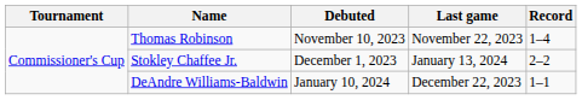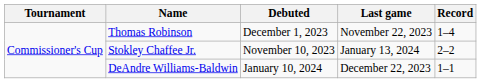Thomas Robinson | Debuted: November 10, 2023 -> December 1, 2023
Stokley Chaffee Jr. | Debuted: December 1, 2023 -> November 10, 2023
